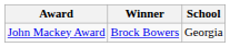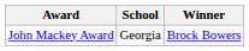columns swapped: Winner <-> School
